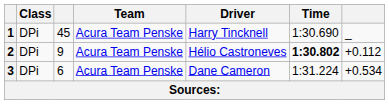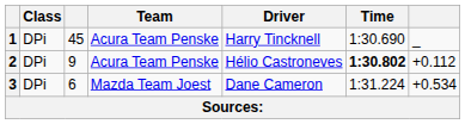3 | Team: Acura Team Penske -> Mazda Team Joest
